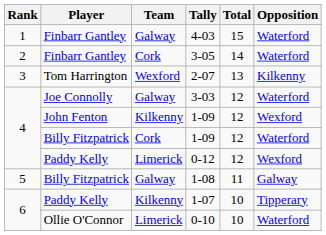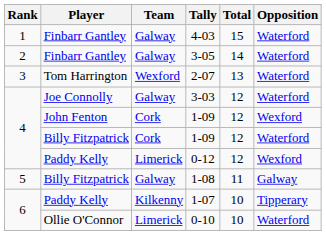3-05 | Team: Cork -> Galway
2-07 | Opposition: Kilkenny -> Waterford
John Fenton / 1-09 | Team: Kilkenny -> Cork
